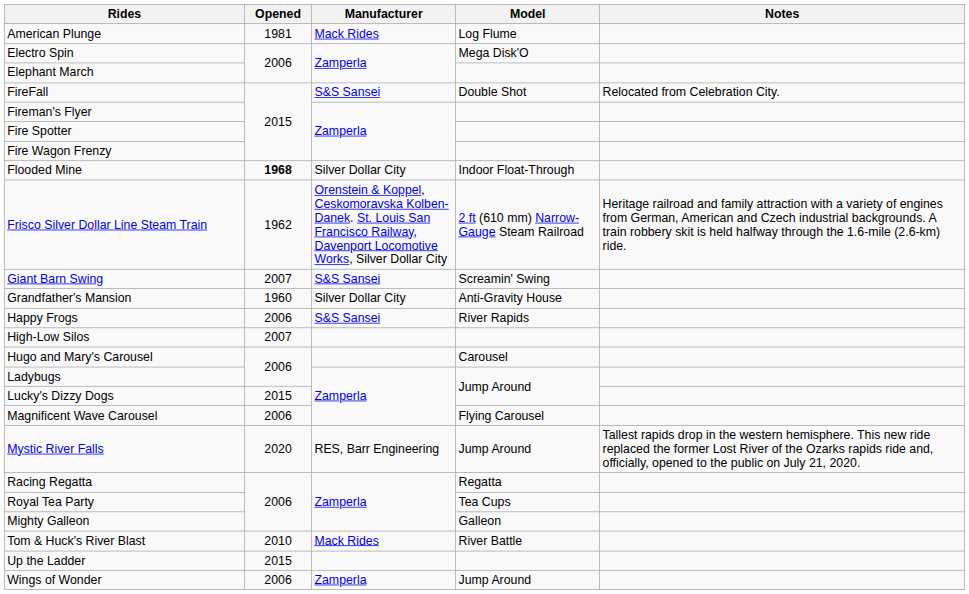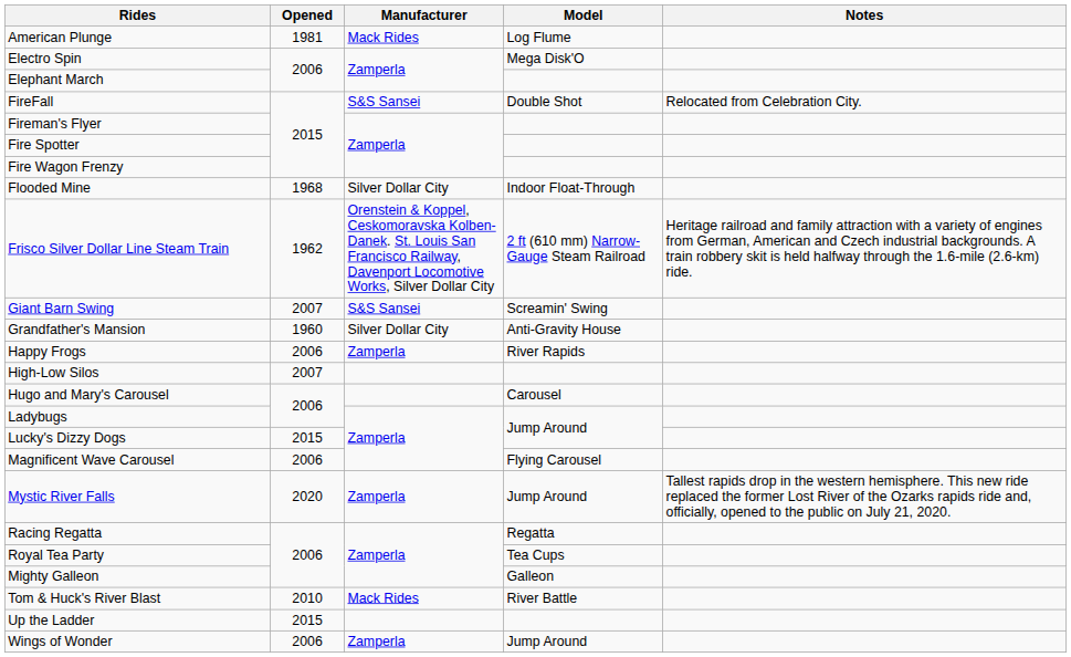Flooded Mine | Opened: bold -> normal
Happy Frogs | Manufacturer: S&S Sansei -> Zamperla
Mystic River Falls | Manufacturer: RES, Barr Engineering -> Zamperla
